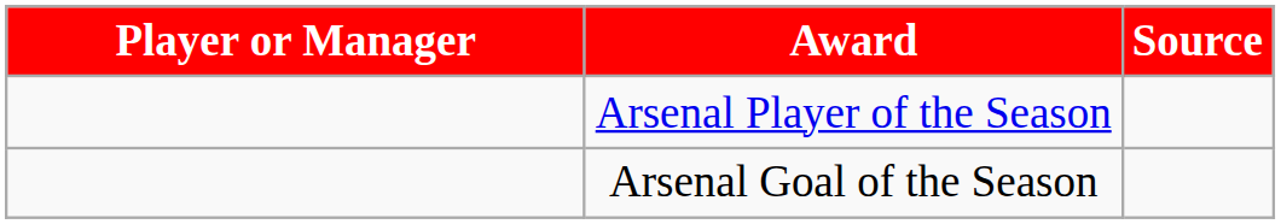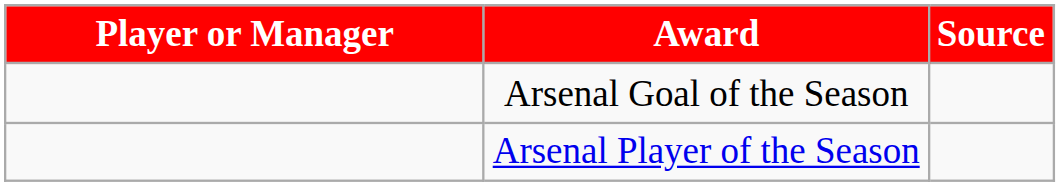rows swapped: Arsenal Player of the Season <-> Arsenal Goal of the Season
